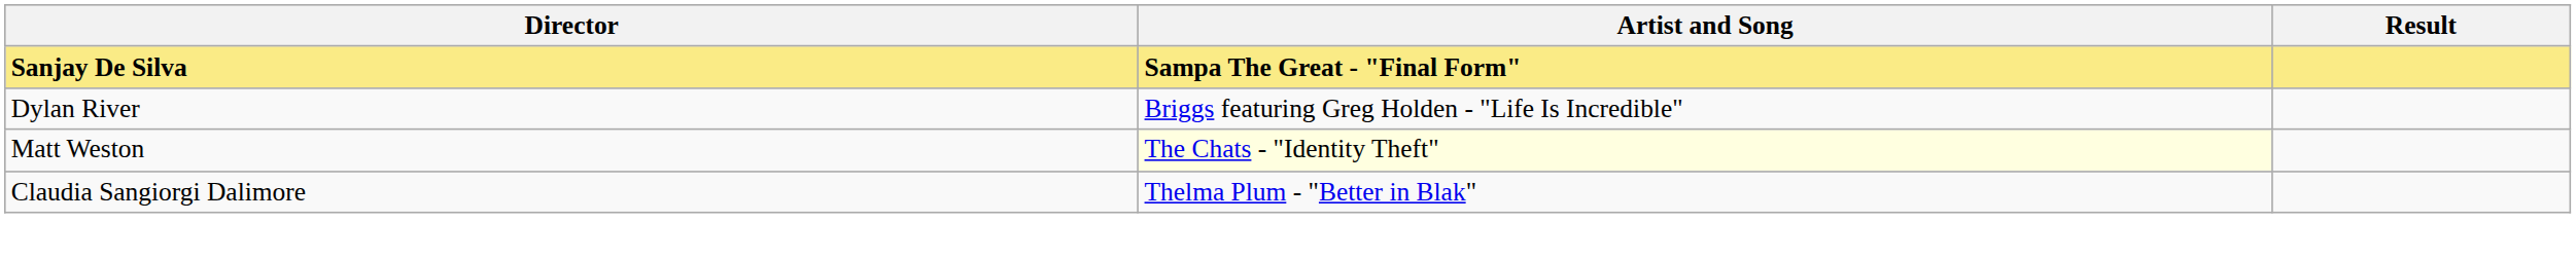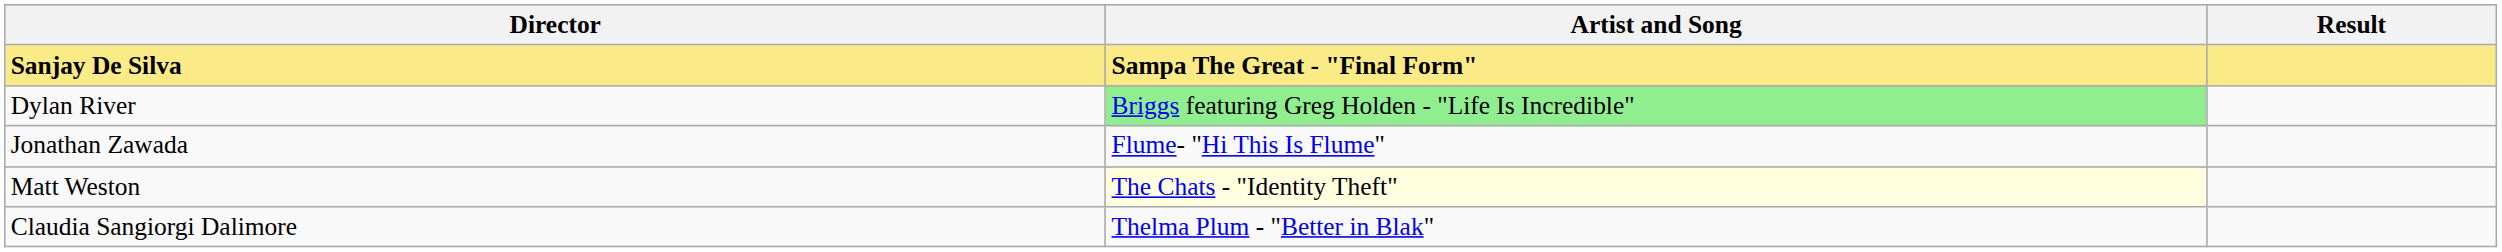Dylan River | Artist and Song: no background -> lightgreen background
+ row: Jonathan Zawada | Flume- "Hi This Is Flume"
